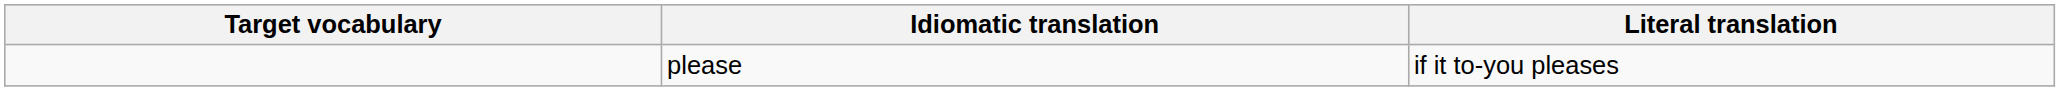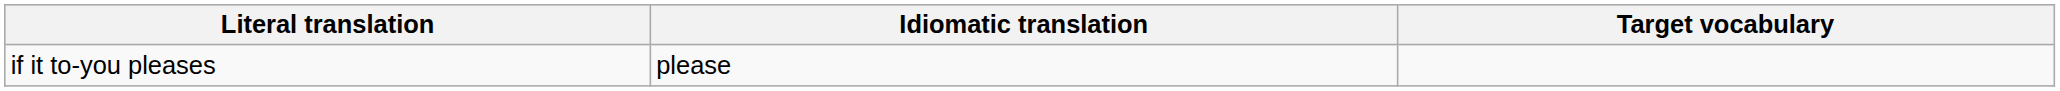columns swapped: Target vocabulary <-> Literal translation
